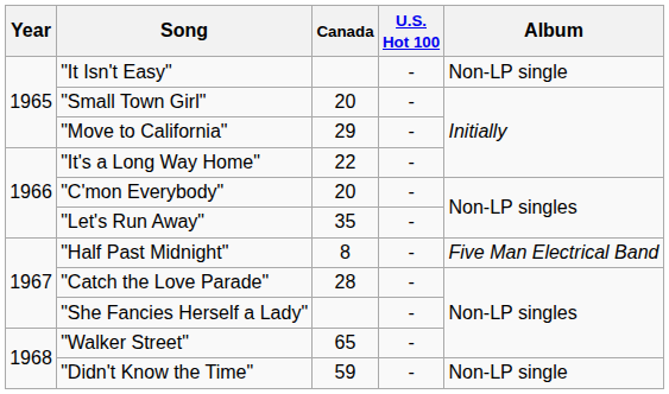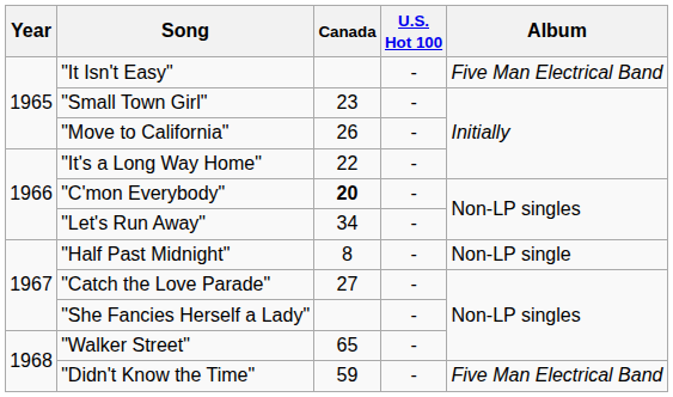"It Isn't Easy" | Album: Non-LP single -> Five Man Electrical Band
"Small Town Girl" | Canada: 20 -> 23
"Move to California" | Canada: 29 -> 26
"C'mon Everybody" | Canada: normal -> bold
"Let's Run Away" | Canada: 35 -> 34
"Half Past Midnight" | Album: Five Man Electrical Band -> Non-LP single
"Catch the Love Parade" | Canada: 28 -> 27
"Didn't Know the Time" | Album: Non-LP single -> Five Man Electrical Band
